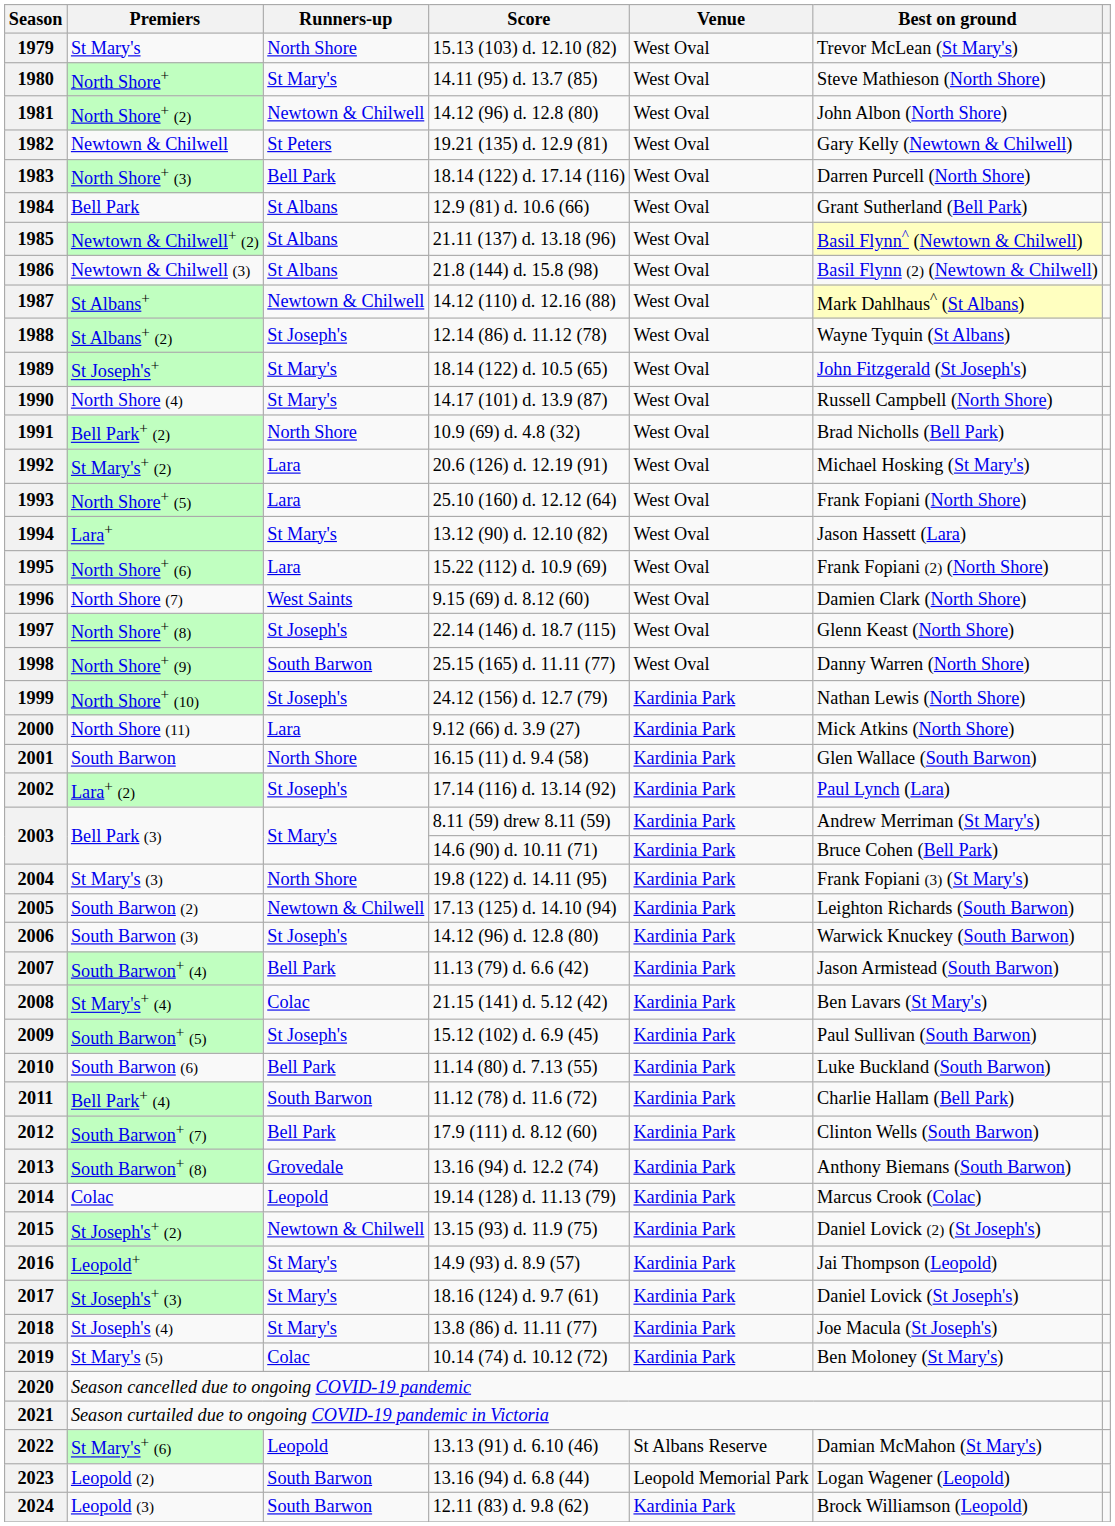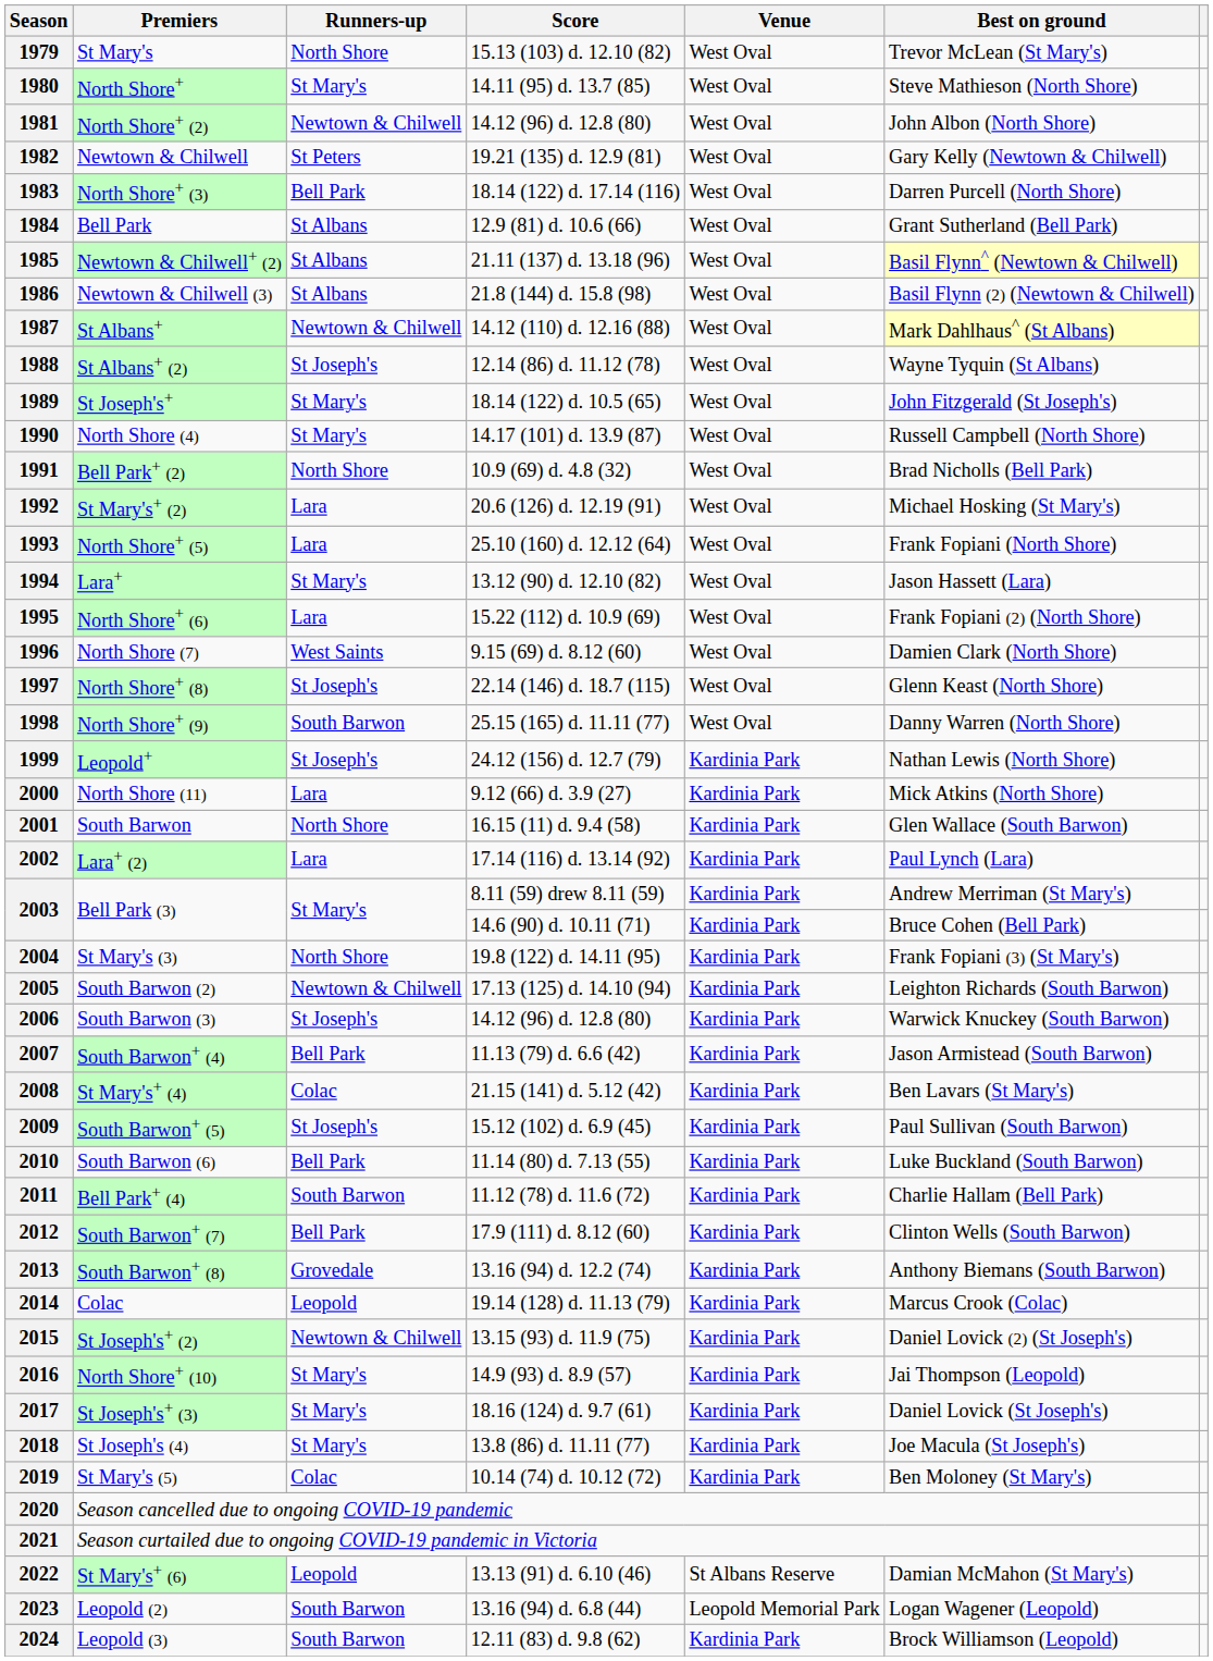1999 | Premiers: North Shore+ (10) -> Leopold+
2002 | Runners-up: St Joseph's -> Lara
2016 | Premiers: Leopold+ -> North Shore+ (10)
